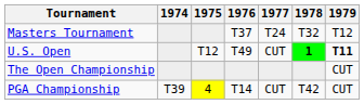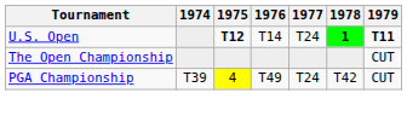- row: Masters Tournament | T37 | T24 | T32 | T12
U.S. Open | 1975: normal -> bold
U.S. Open | 1976: T49 -> T14
U.S. Open | 1977: CUT -> T24
PGA Championship | 1976: T14 -> T49
PGA Championship | 1977: CUT -> T24
